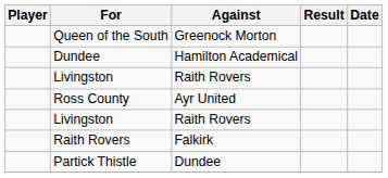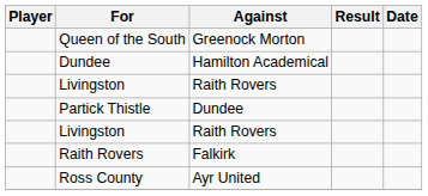rows swapped: Ross County <-> Partick Thistle
